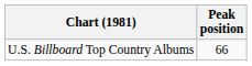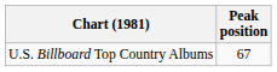U.S. Billboard Top Country Albums | Peak position: 66 -> 67
